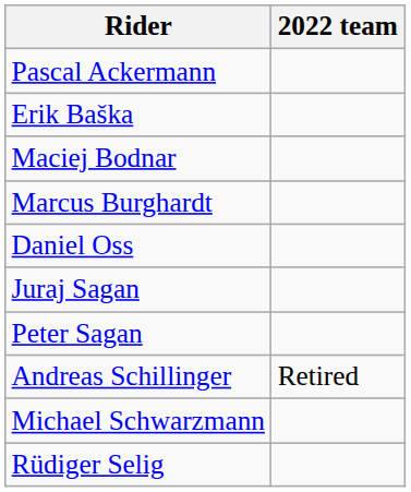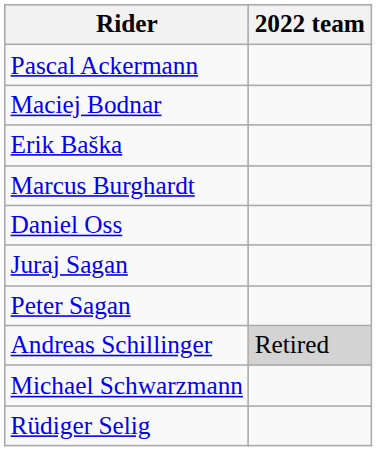rows swapped: Erik Baška <-> Maciej Bodnar
Andreas Schillinger | 2022 team: no background -> lightgrey background
